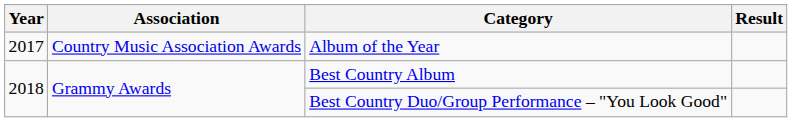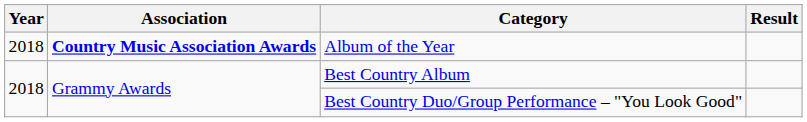Album of the Year | Year: 2017 -> 2018
Album of the Year | Association: normal -> bold
